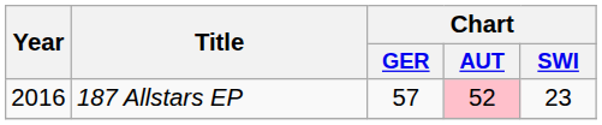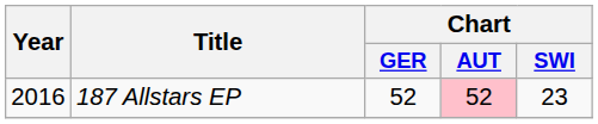187 Allstars EP | Chart / GER: 57 -> 52
